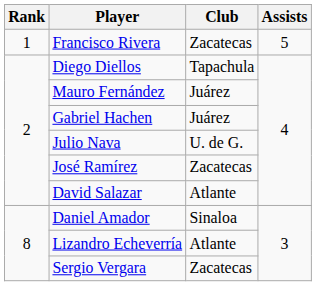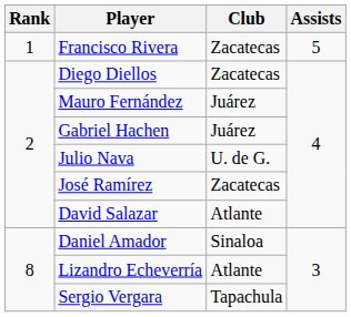Diego Diellos | Club: Tapachula -> Zacatecas
Sergio Vergara | Club: Zacatecas -> Tapachula
